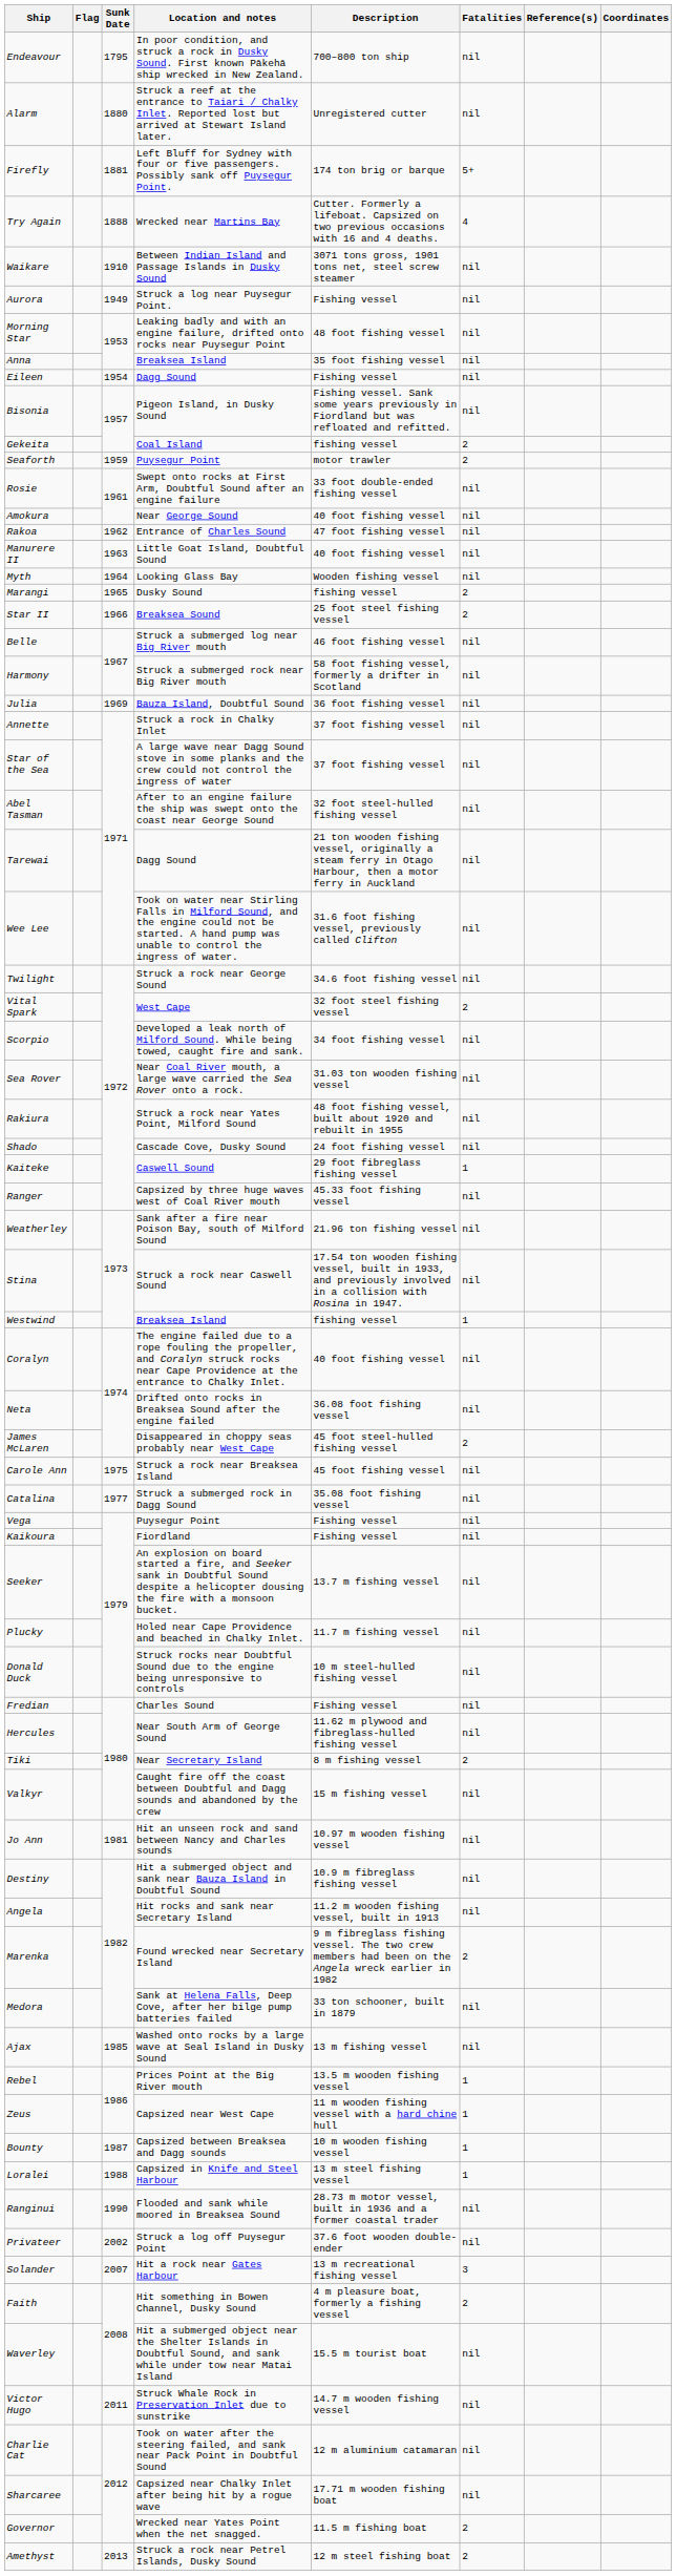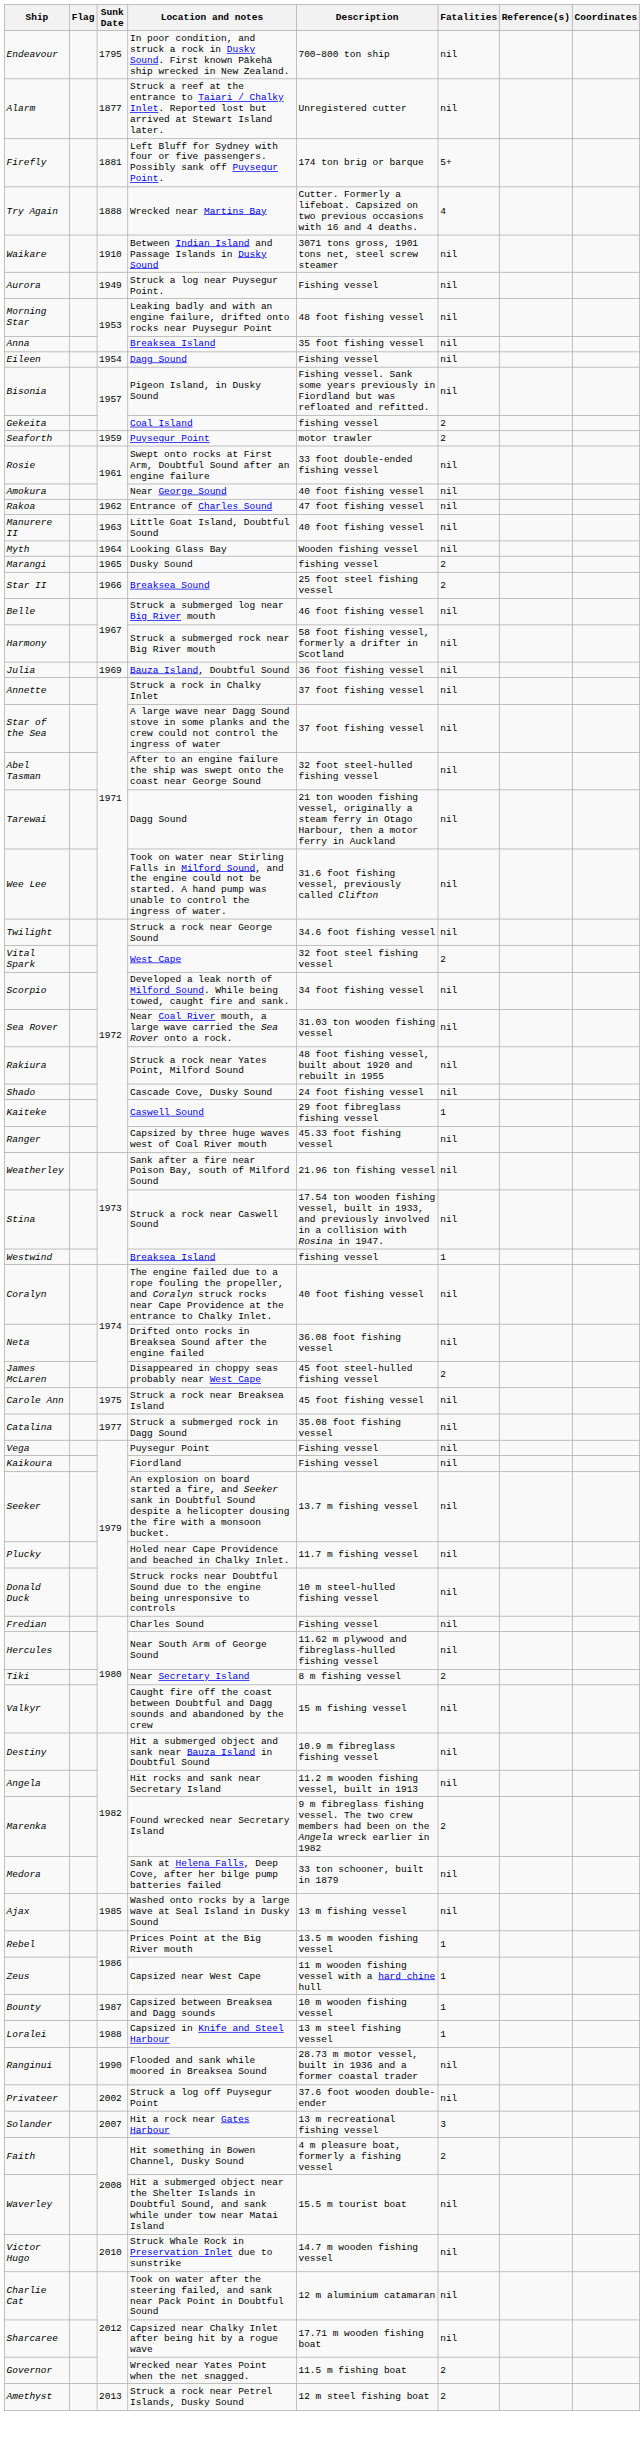Alarm | Sunk Date: 1880 -> 1877
- row: Jo Ann | 1981 | Hit an unseen rock and sand between Nancy and Charles sounds | 10.97 m wooden fishing vessel | nil
Victor Hugo | Sunk Date: 2011 -> 2010
